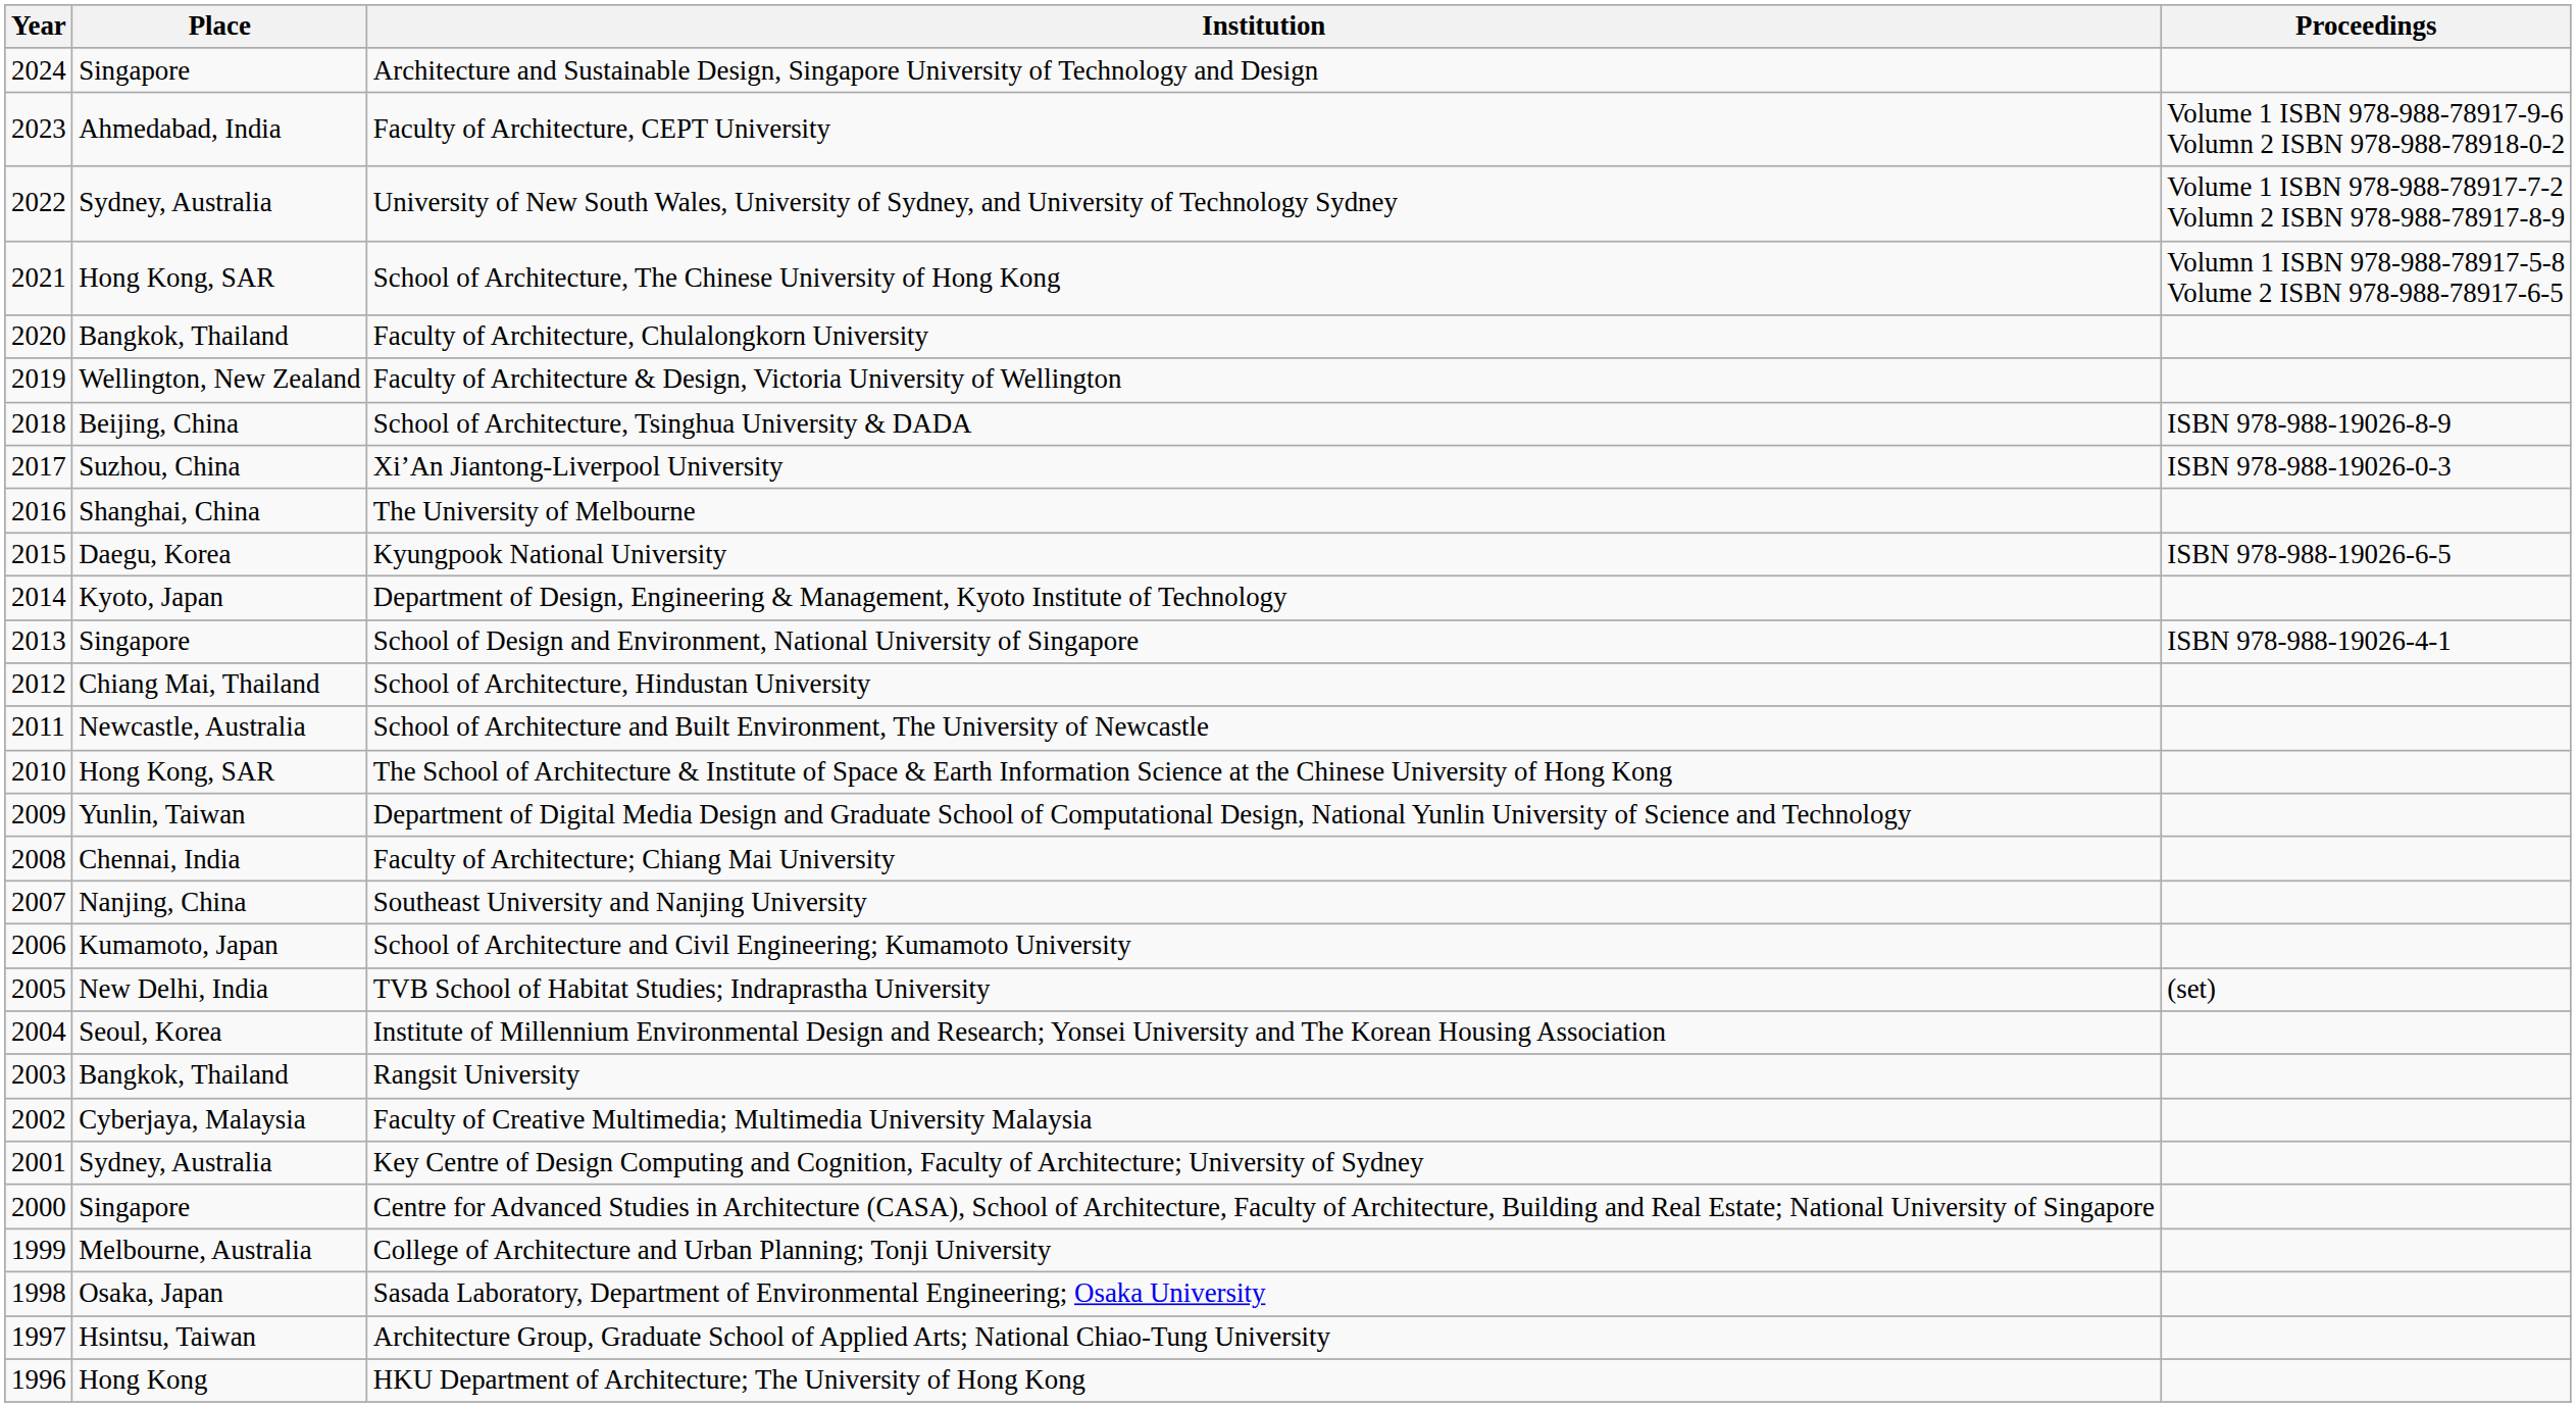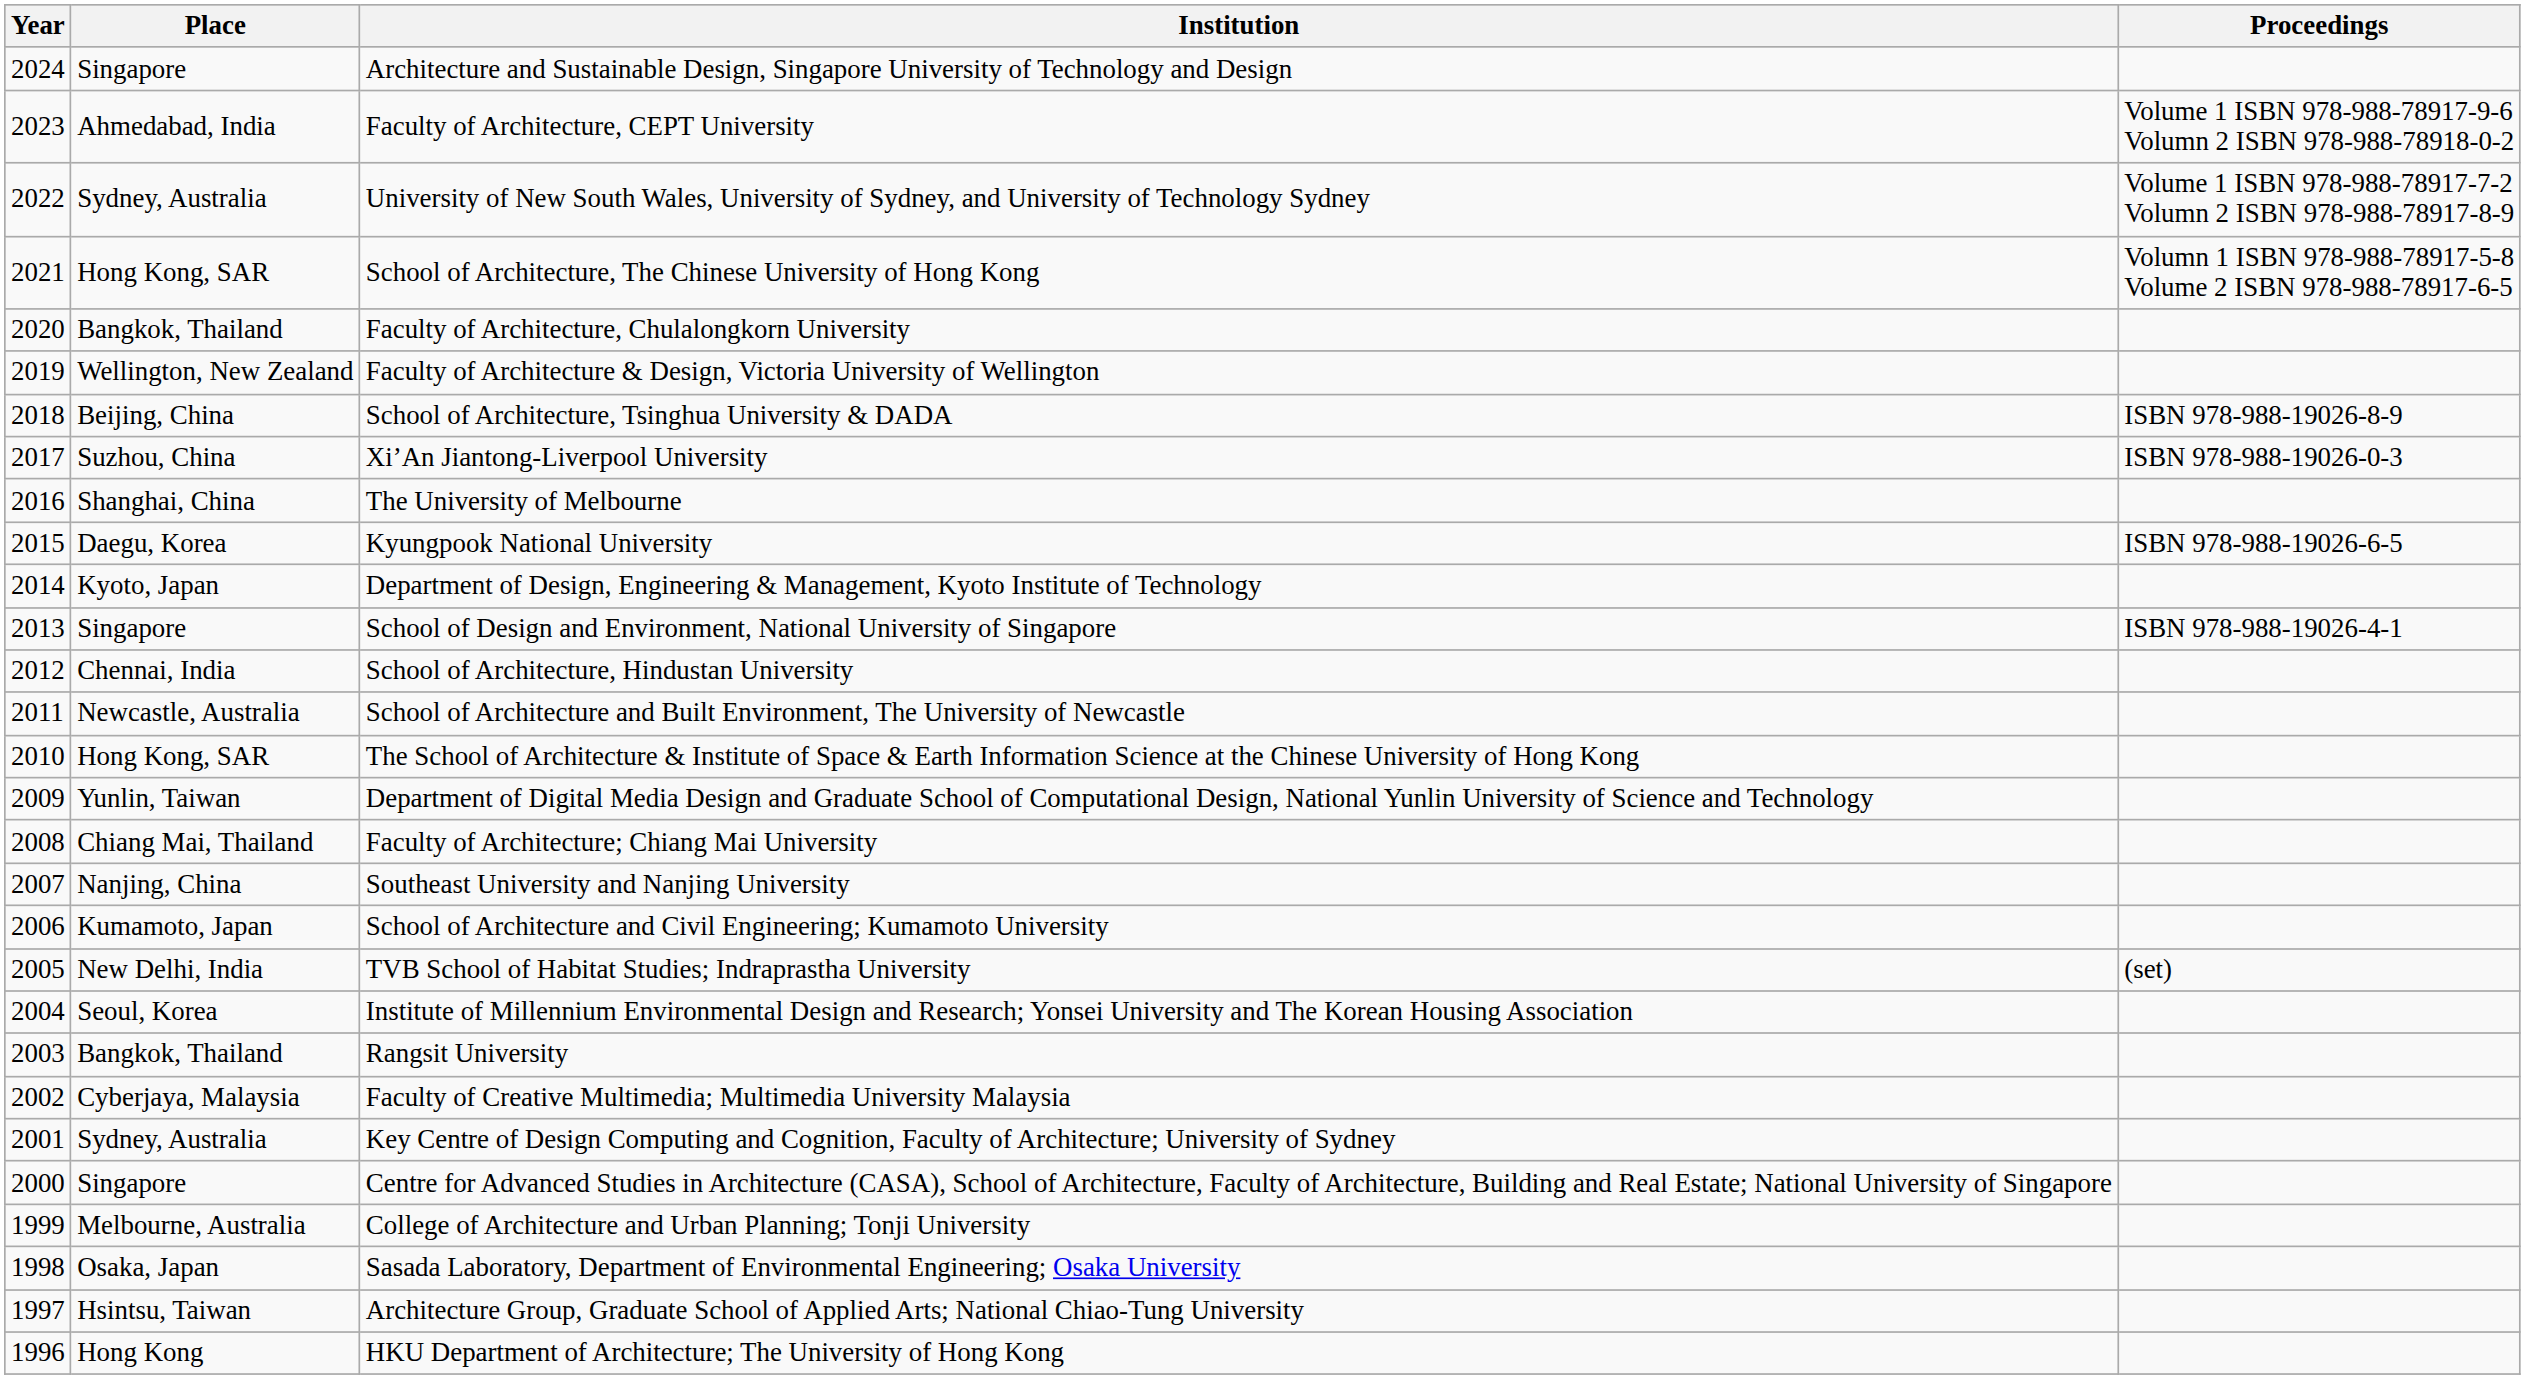School of Architecture, Hindustan University | Place: Chiang Mai, Thailand -> Chennai, India
Faculty of Architecture; Chiang Mai University | Place: Chennai, India -> Chiang Mai, Thailand
